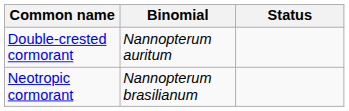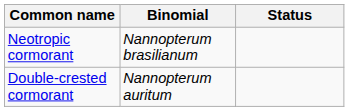rows swapped: Double-crested cormorant <-> Neotropic cormorant
